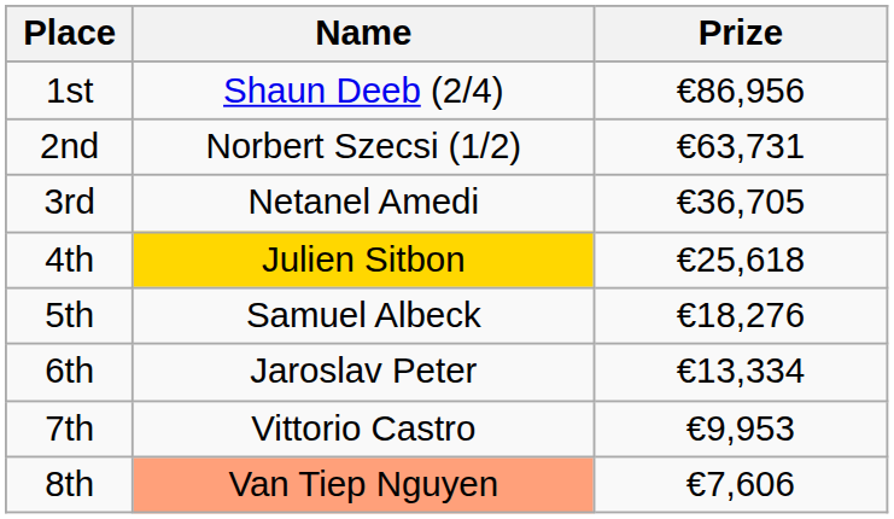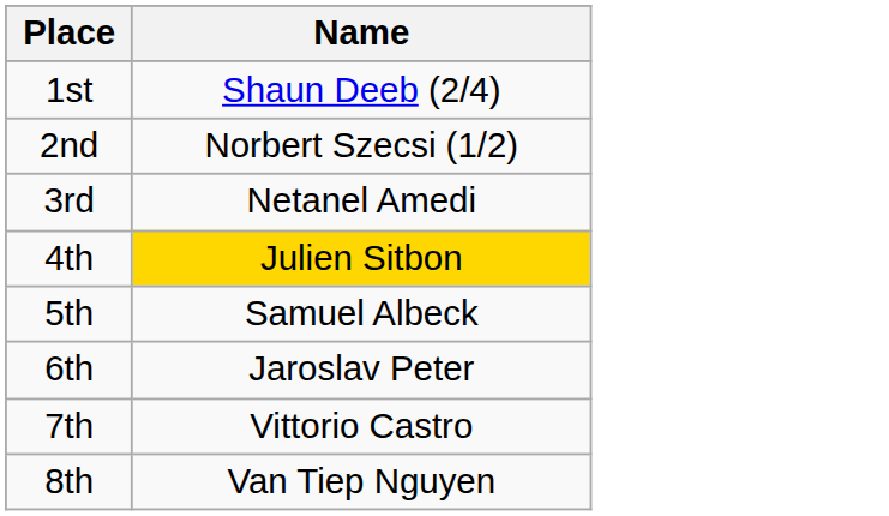- column: Prize | €86,956 | €63,731 | €36,705 | €25,618 | €18,276 | €13,334 | €9,953 | €7,606
8th | Name: lightsalmon background -> no background
